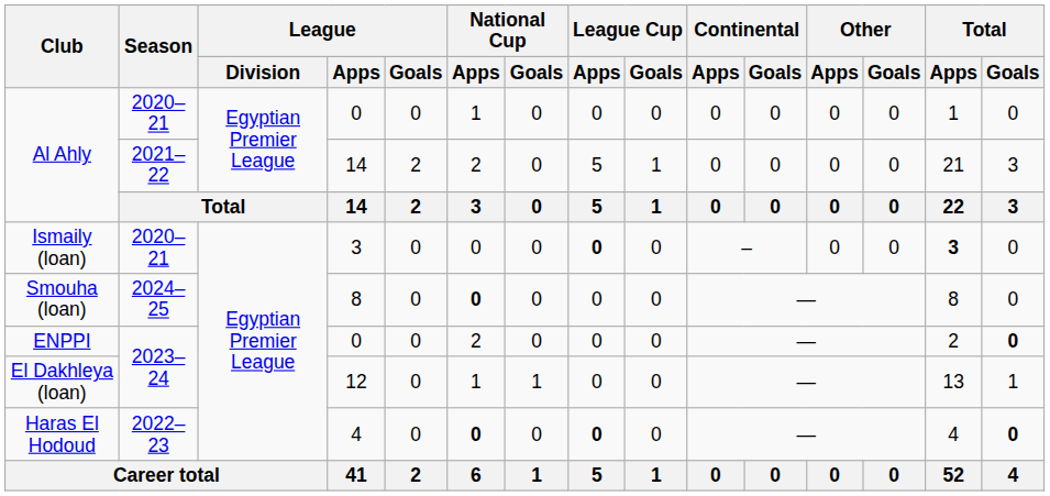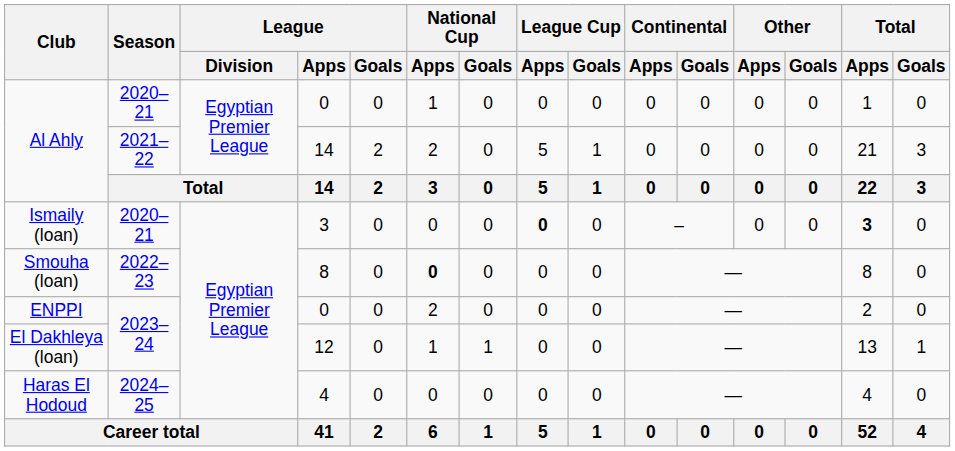Smouha (loan) | Season: 2024–25 -> 2022–23
ENPPI | Total / Goals: bold -> normal
Haras El Hodoud | Season: 2022–23 -> 2024–25
Haras El Hodoud | National Cup / Apps: bold -> normal
Haras El Hodoud | League Cup / Apps: bold -> normal
Haras El Hodoud | Total / Goals: bold -> normal
